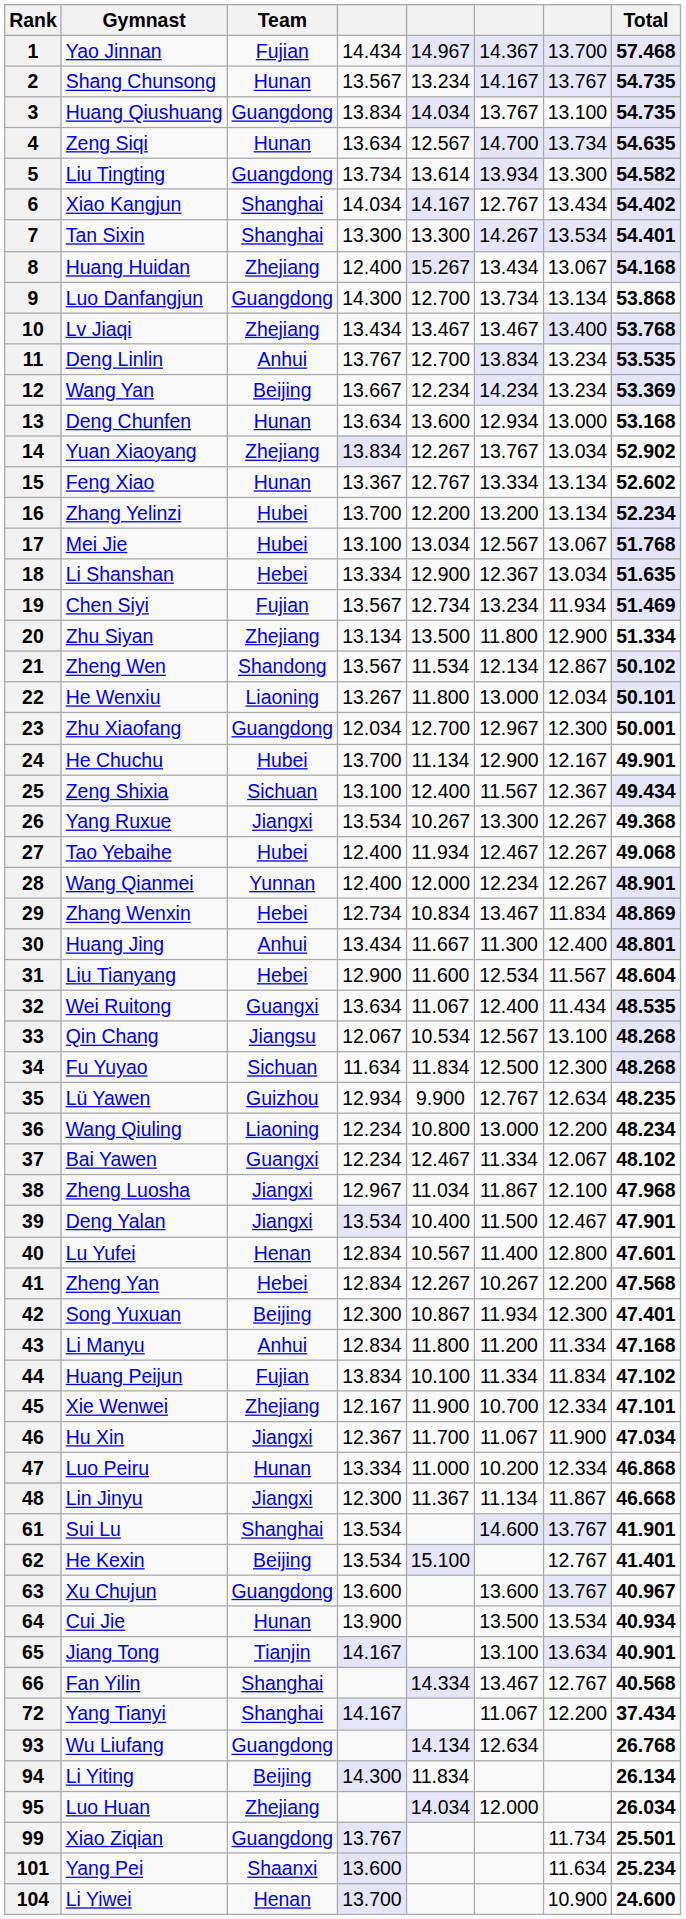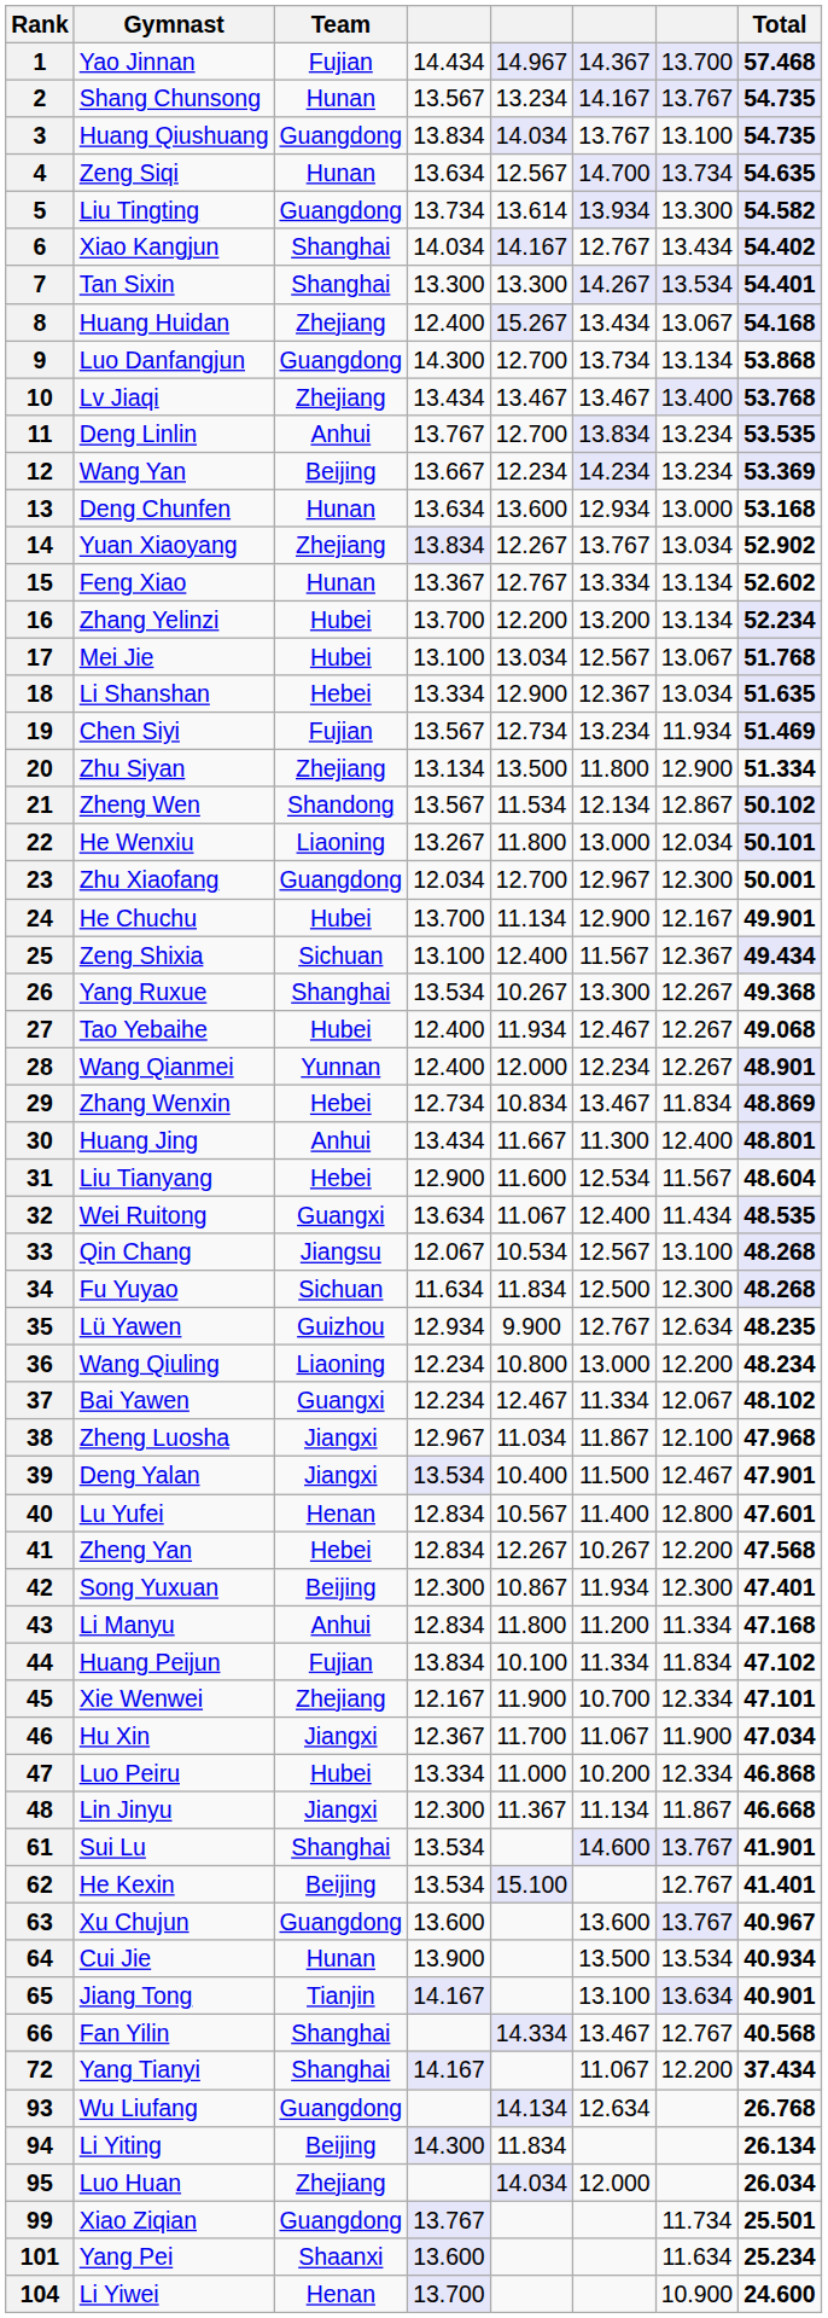26 | Team: Jiangxi -> Shanghai
47 | Team: Hunan -> Hubei
